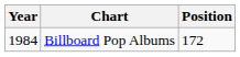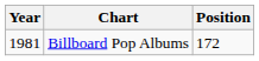Billboard Pop Albums | Year: 1984 -> 1981
